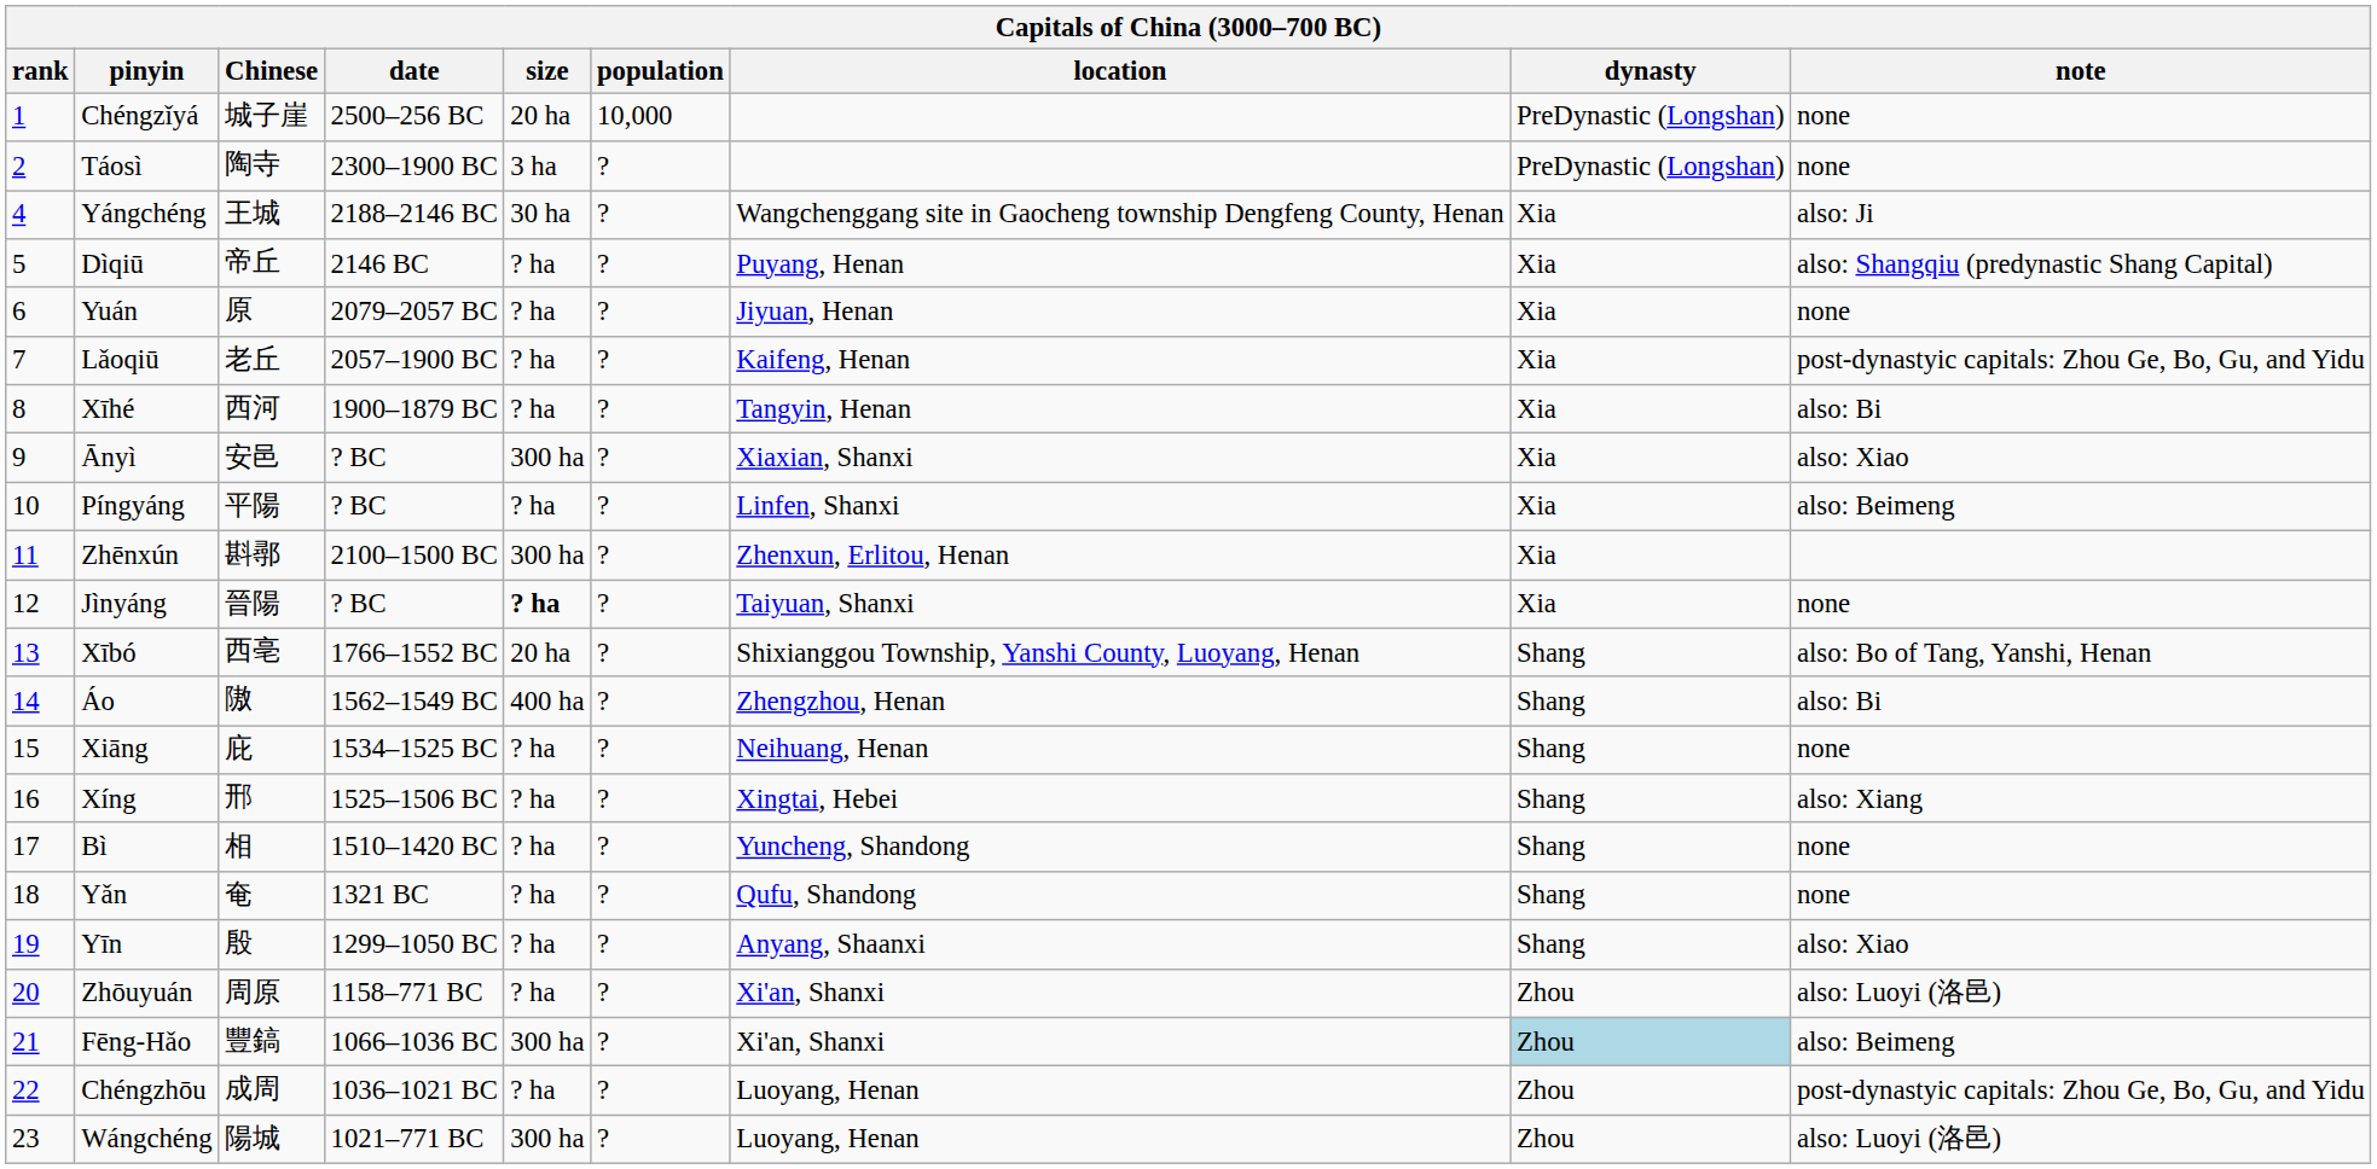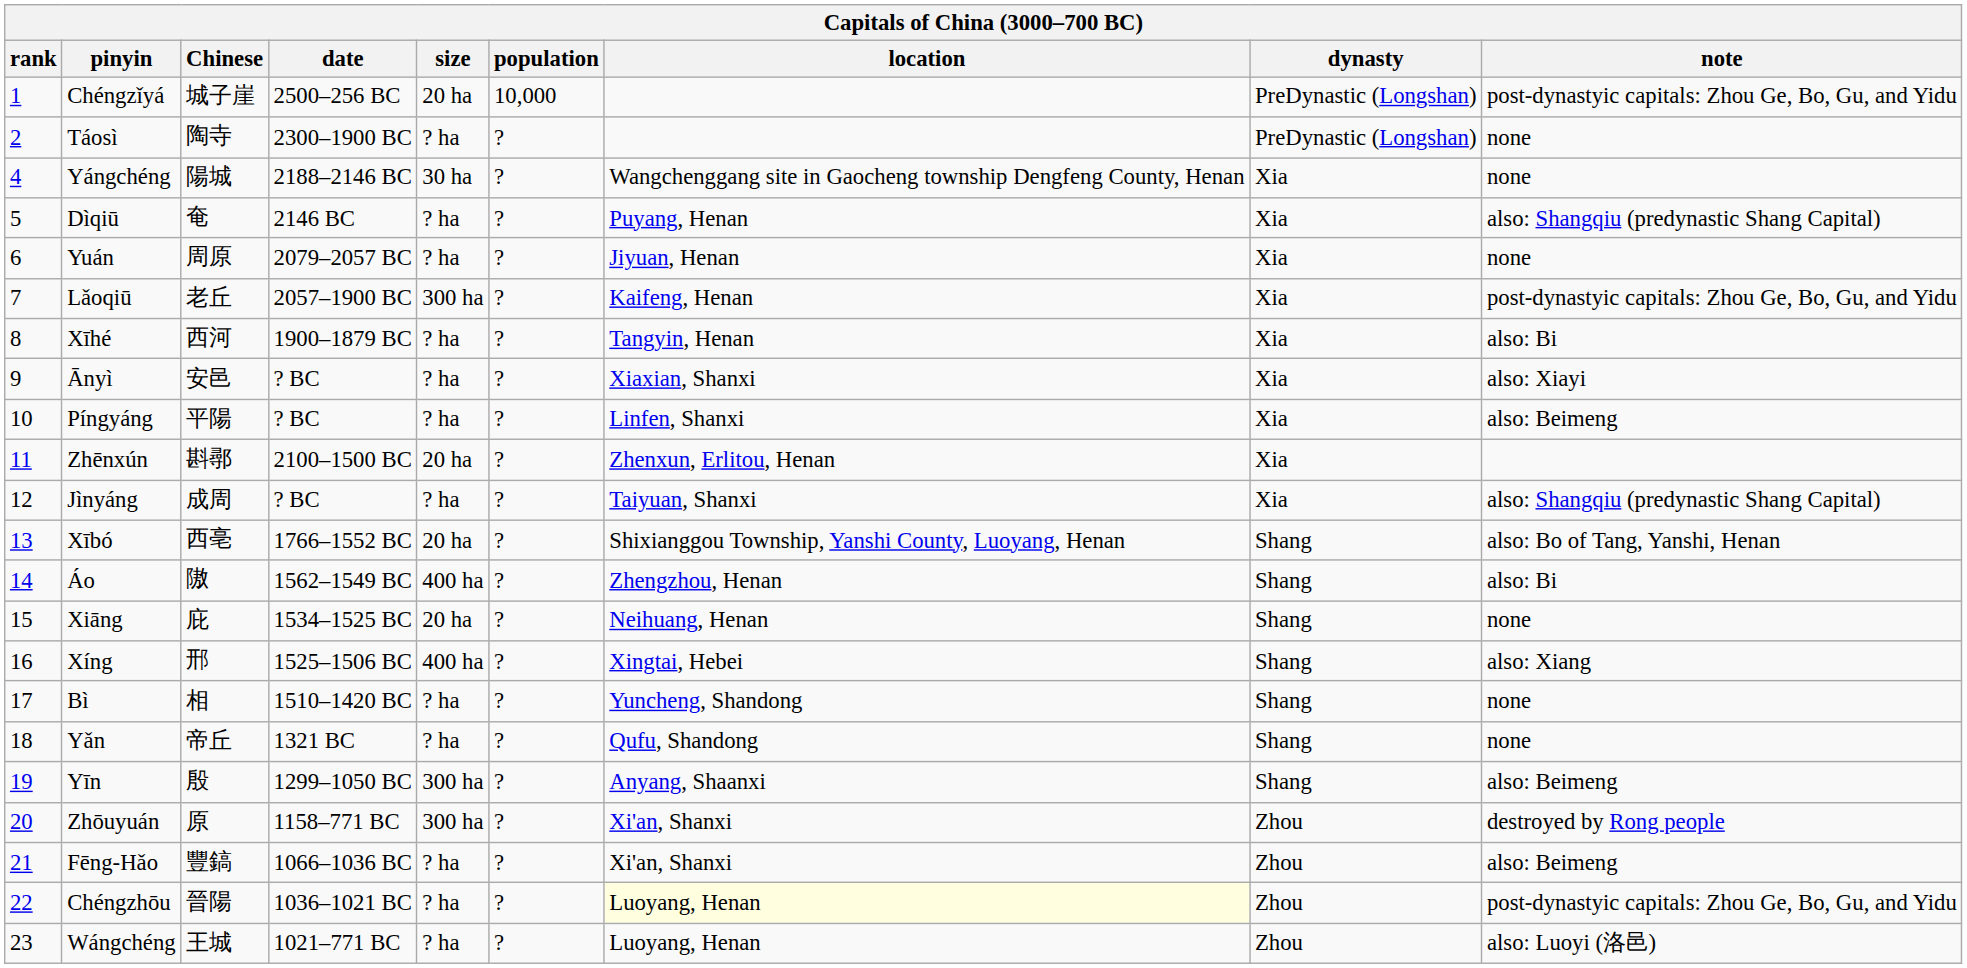Chéngzǐyá | note: none -> post-dynastyic capitals: Zhou Ge, Bo, Gu, and Yidu
Táosì | size: 3 ha -> ? ha
Yángchéng | Chinese: 王城 -> 陽城
Yángchéng | note: also: Ji -> none
Dìqiū | Chinese: 帝丘 -> 奄
Yuán | Chinese: 原 -> 周原
Lǎoqiū | size: ? ha -> 300 ha
Ānyì | size: 300 ha -> ? ha
Ānyì | note: also: Xiao -> also: Xiayi
Zhēnxún | size: 300 ha -> 20 ha
Jìnyáng | Chinese: 晉陽 -> 成周
Jìnyáng | size: bold -> normal
Jìnyáng | note: none -> also: Shangqiu (predynastic Shang Capital)
Xiāng | size: ? ha -> 20 ha
Xíng | size: ? ha -> 400 ha
Yǎn | Chinese: 奄 -> 帝丘
Yīn | size: ? ha -> 300 ha
Yīn | note: also: Xiao -> also: Beimeng
Zhōuyuán | Chinese: 周原 -> 原
Zhōuyuán | size: ? ha -> 300 ha
Zhōuyuán | note: also: Luoyi (洛邑) -> destroyed by Rong people
Fēng-Hǎo | size: 300 ha -> ? ha
Fēng-Hǎo | dynasty: lightblue background -> no background
Chéngzhōu | Chinese: 成周 -> 晉陽
Chéngzhōu | location: no background -> lightyellow background
Wángchéng | Chinese: 陽城 -> 王城
Wángchéng | size: 300 ha -> ? ha
